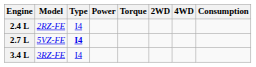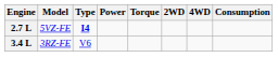- row: 2.4 L | 2RZ-FE | I4
3.4 L | Type: I4 -> V6
